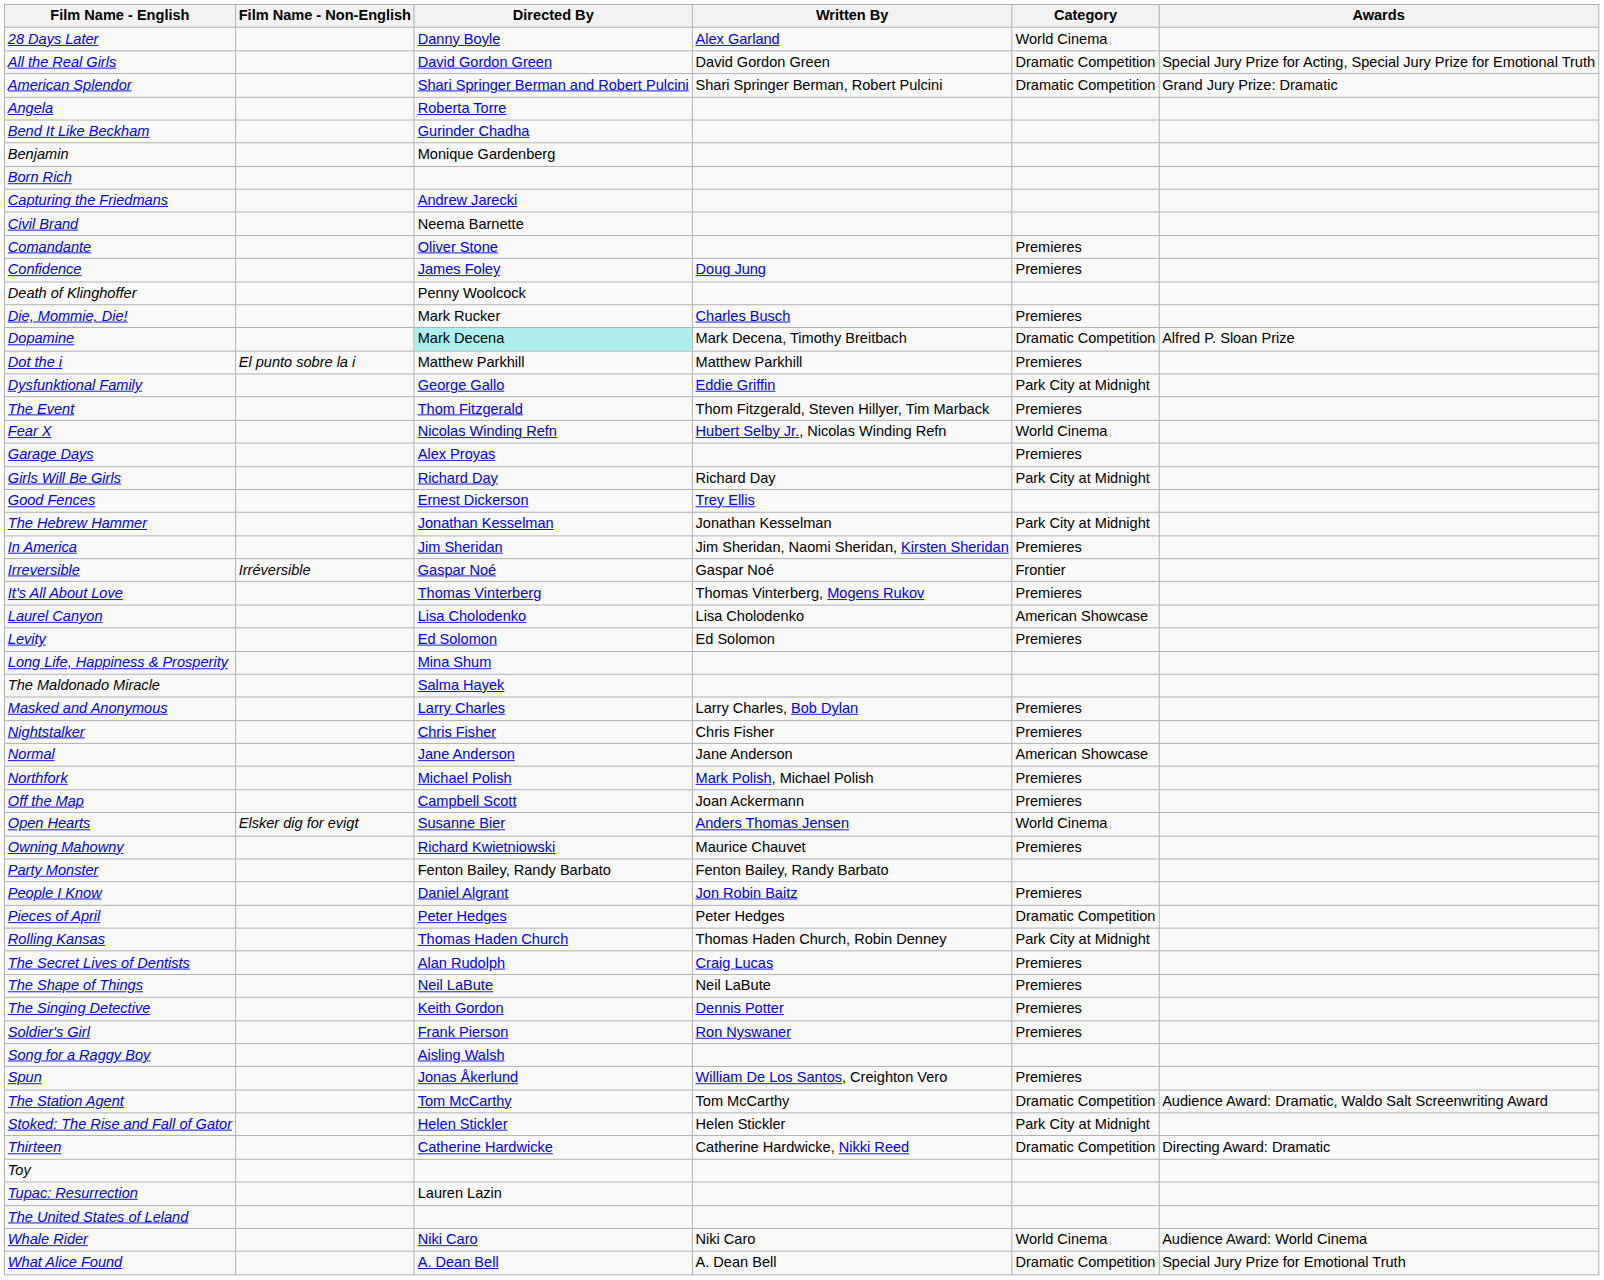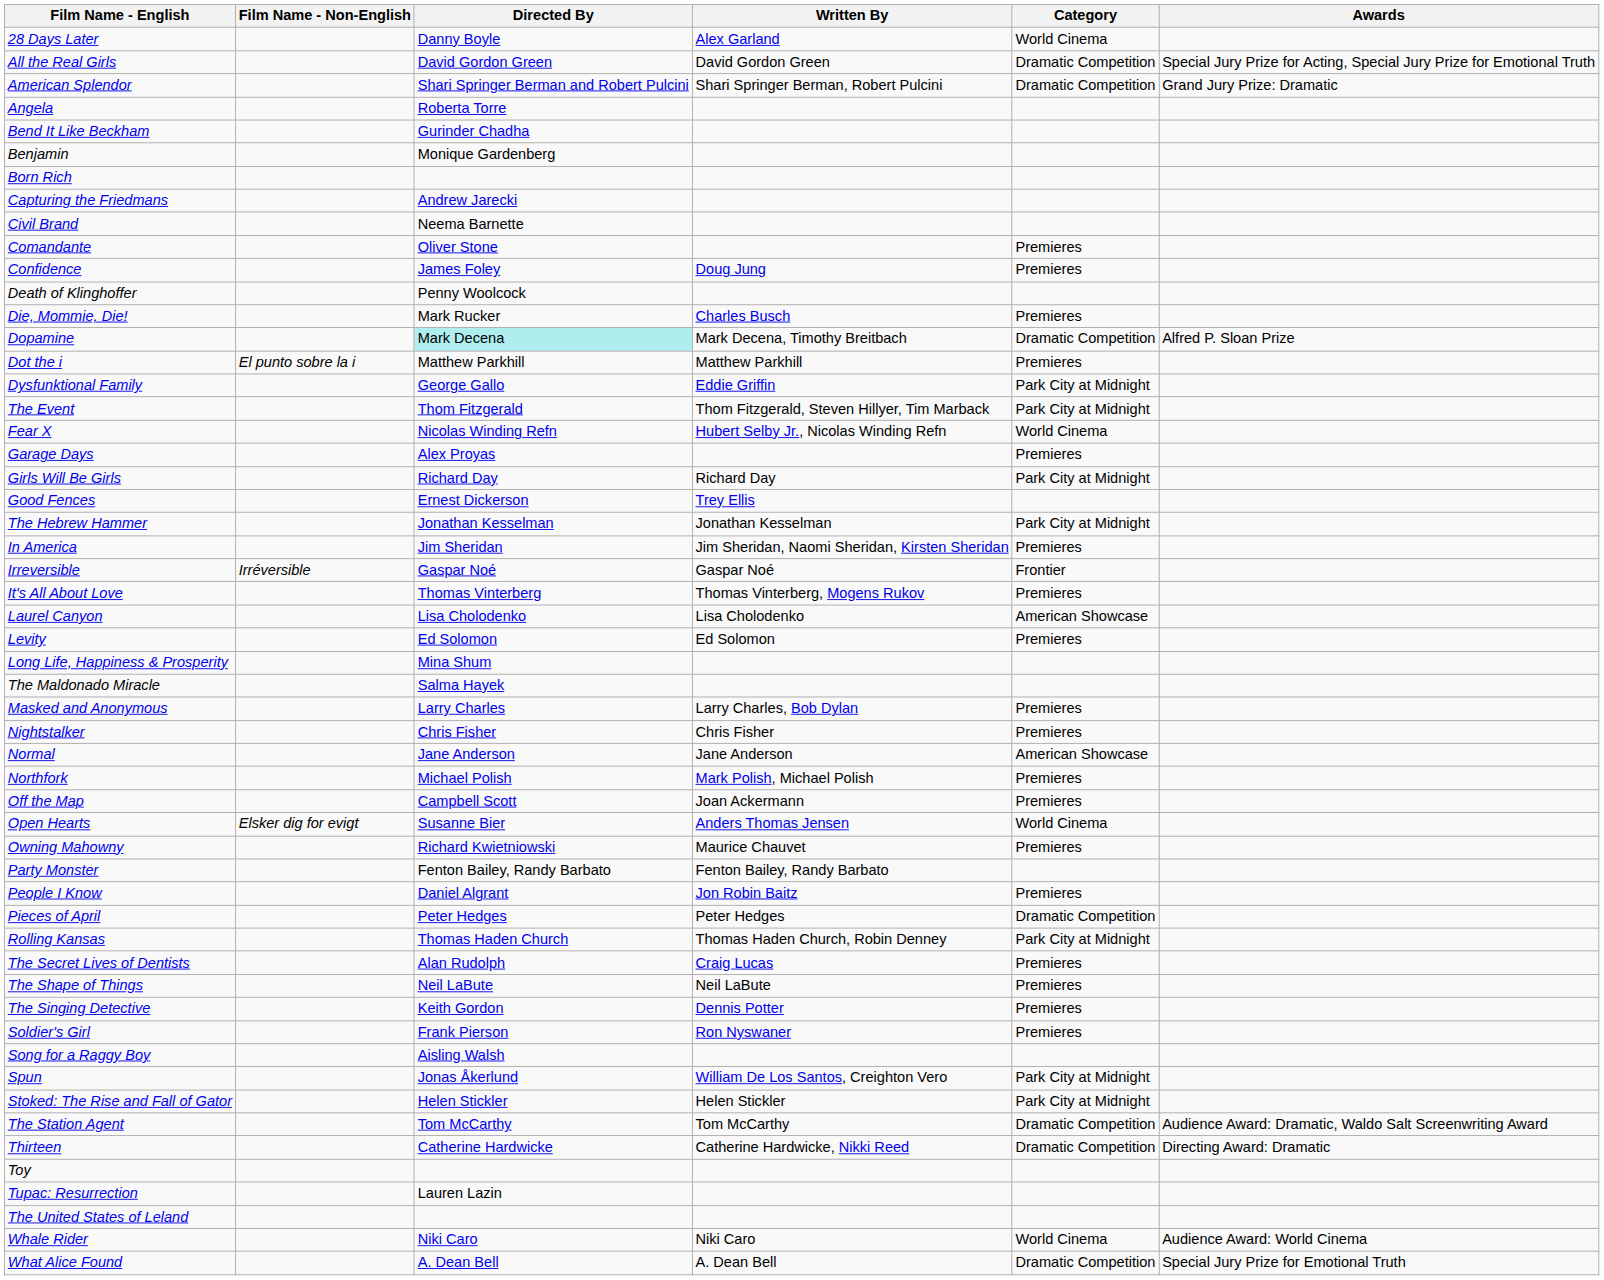The Event | Category: Premieres -> Park City at Midnight
Spun | Category: Premieres -> Park City at Midnight
rows swapped: The Station Agent <-> Stoked: The Rise and Fall of Gator
